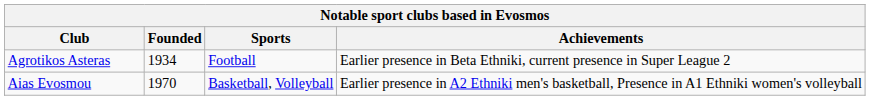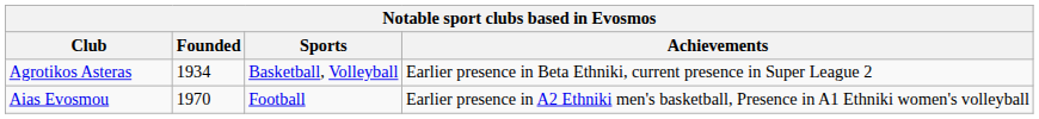Agrotikos Asteras | Sports: Football -> Basketball, Volleyball
Aias Evosmou | Sports: Basketball, Volleyball -> Football
